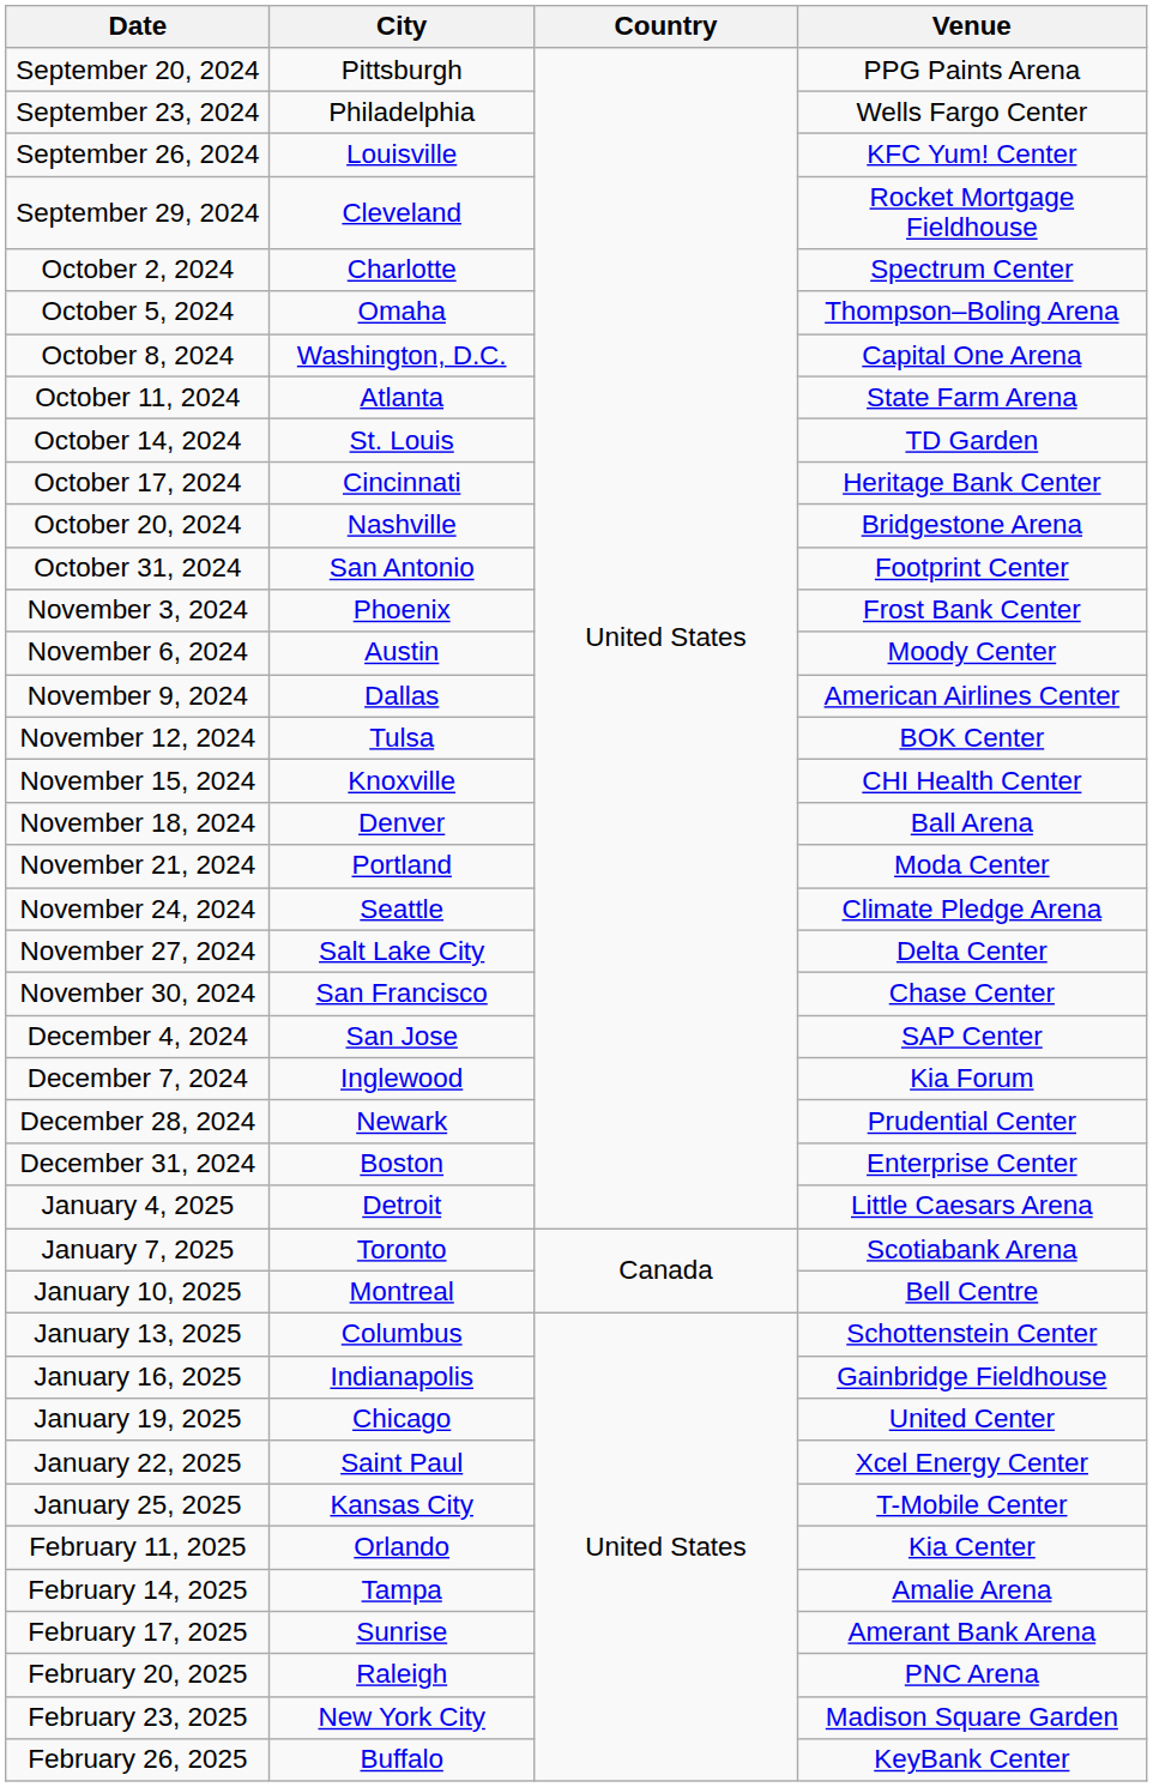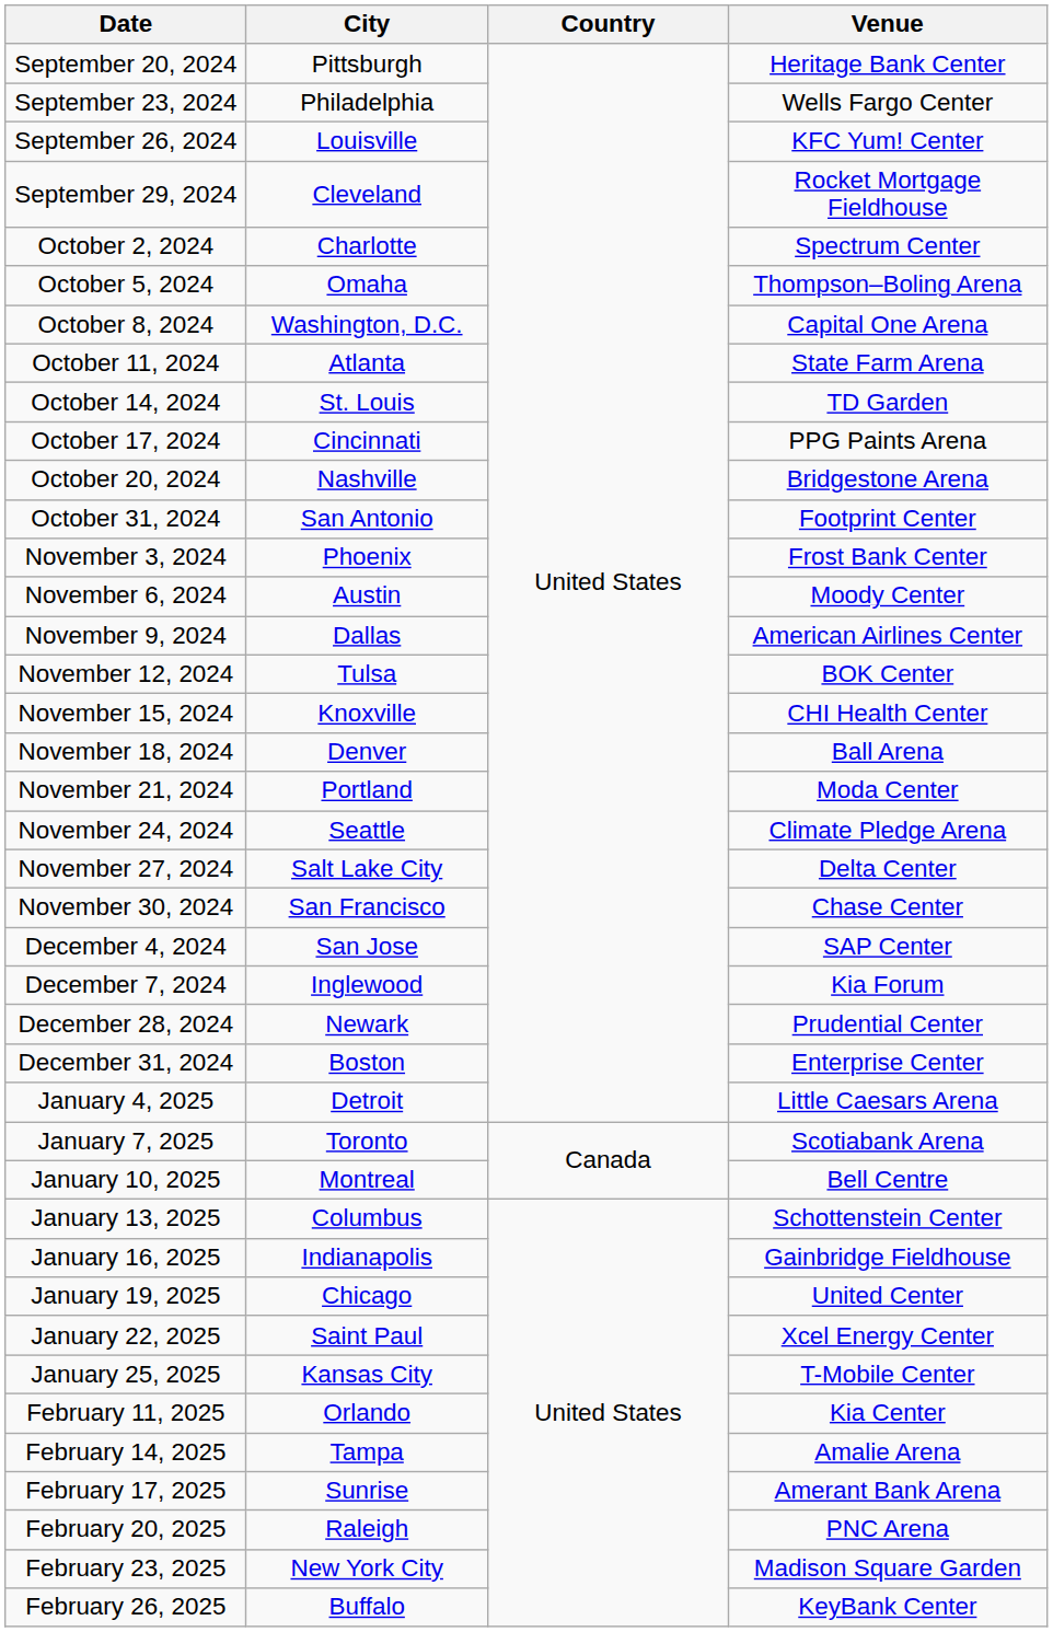September 20, 2024 | Venue: PPG Paints Arena -> Heritage Bank Center
October 17, 2024 | Venue: Heritage Bank Center -> PPG Paints Arena
